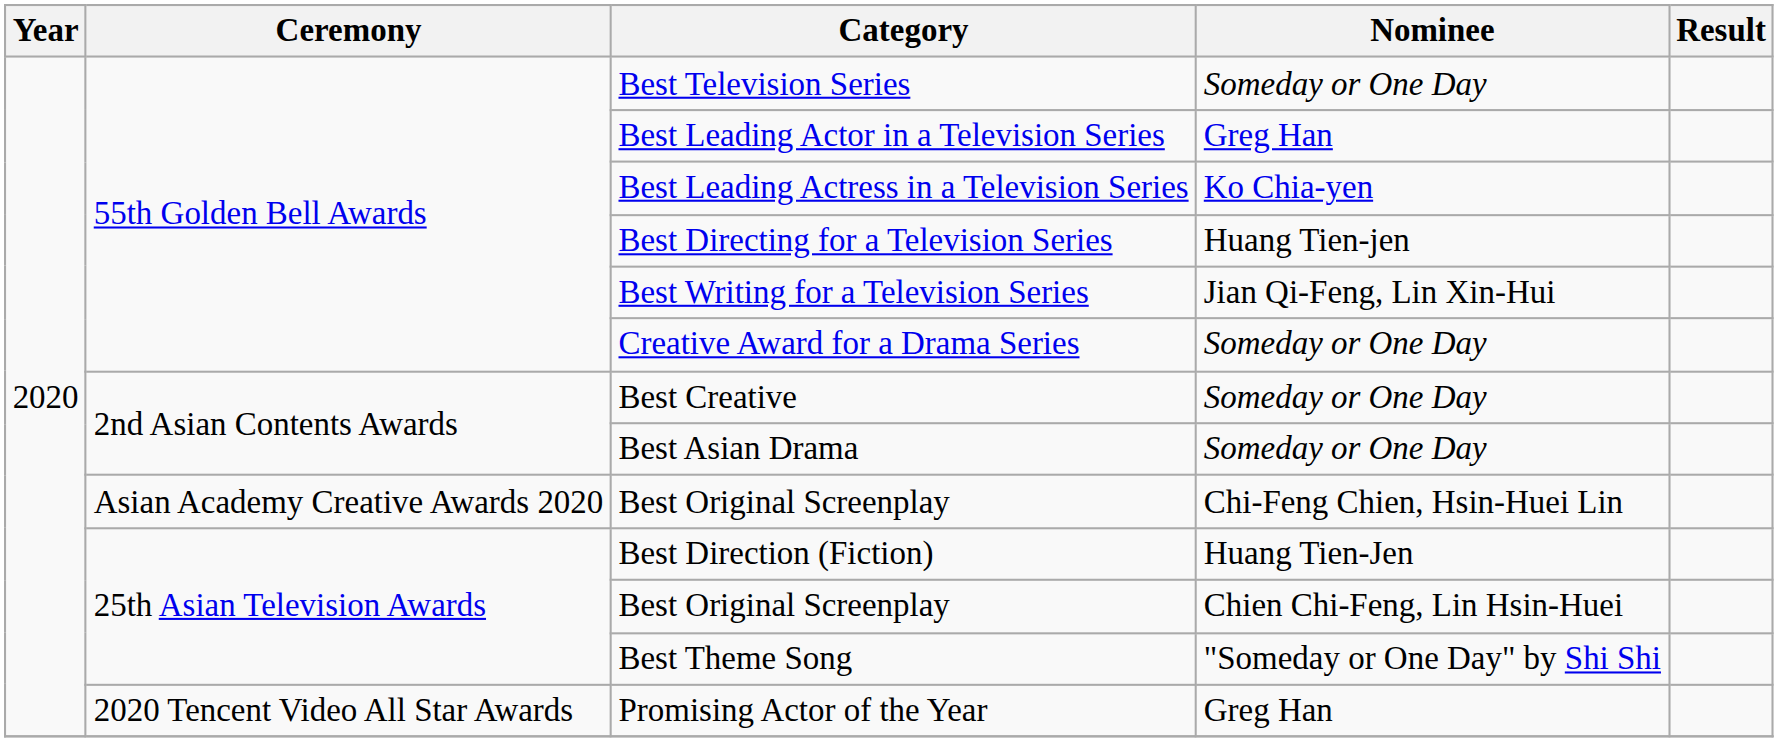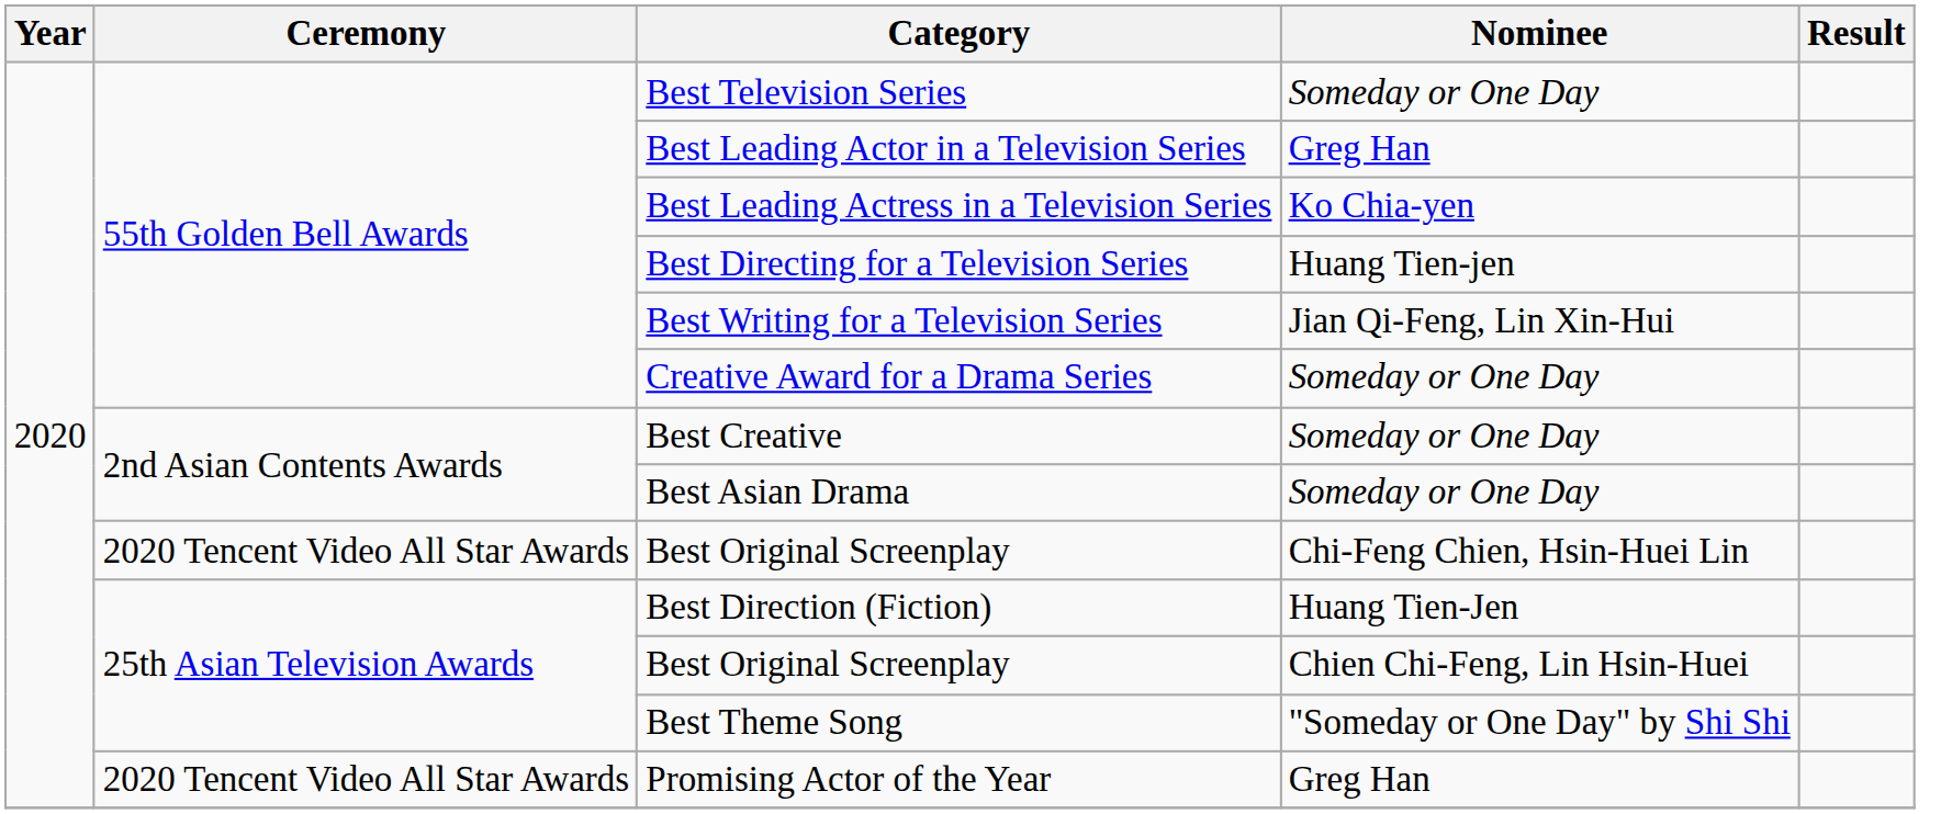Best Original Screenplay / Chi-Feng Chien, Hsin-Huei Lin | Ceremony: Asian Academy Creative Awards 2020 -> 2020 Tencent Video All Star Awards
